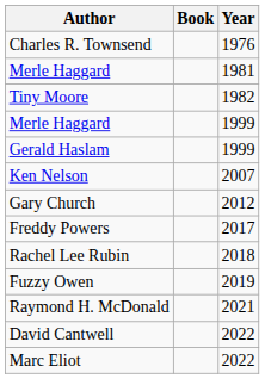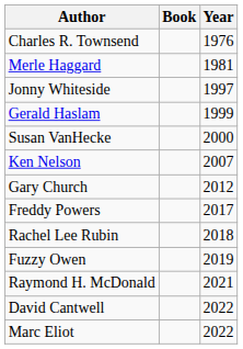- row: Tiny Moore | 1982
+ row: Jonny Whiteside | 1997
- row: Merle Haggard | 1999
+ row: Susan VanHecke | 2000
